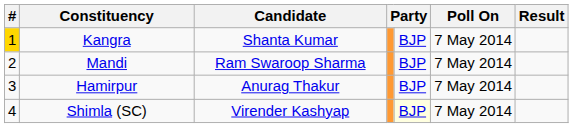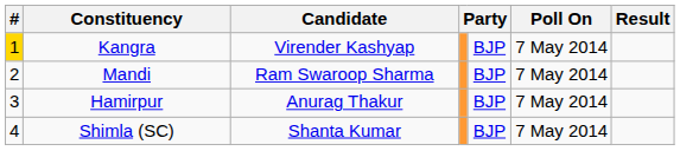Kangra | Candidate: Shanta Kumar -> Virender Kashyap
Shimla (SC) | Candidate: Virender Kashyap -> Shanta Kumar
Shimla (SC) | column 5: lightyellow background -> no background
